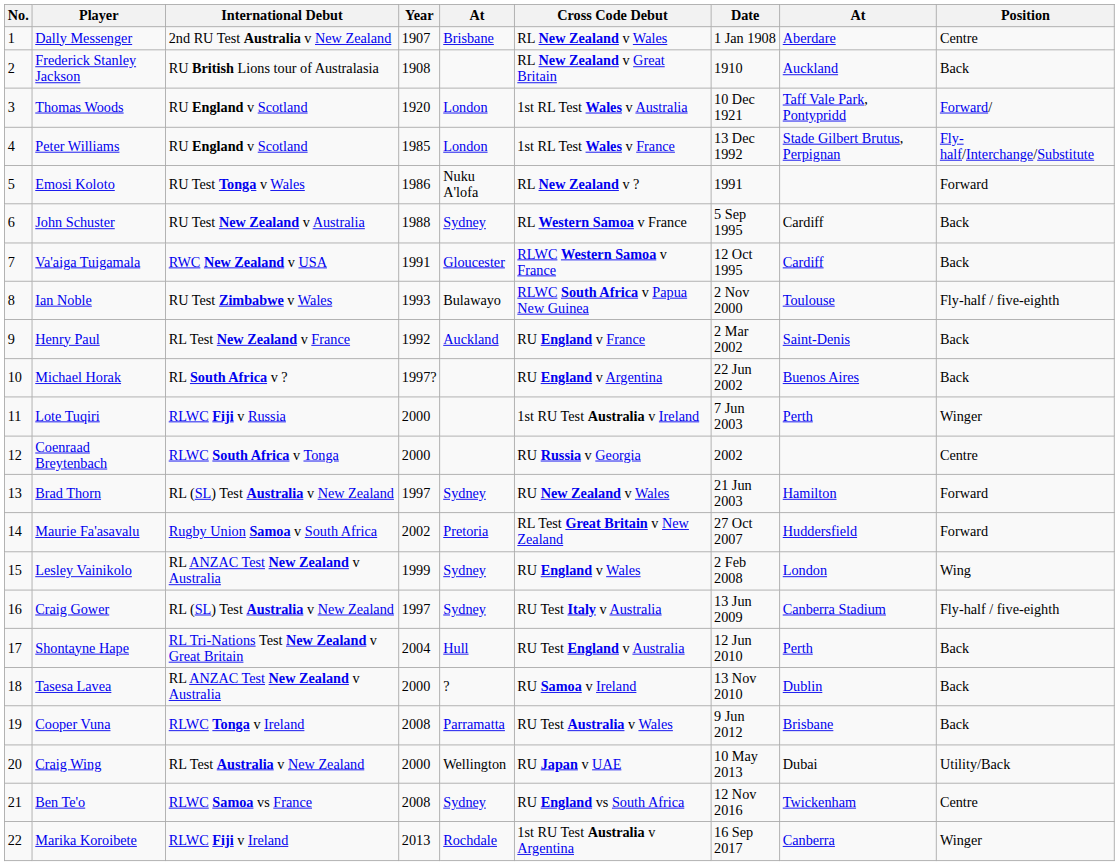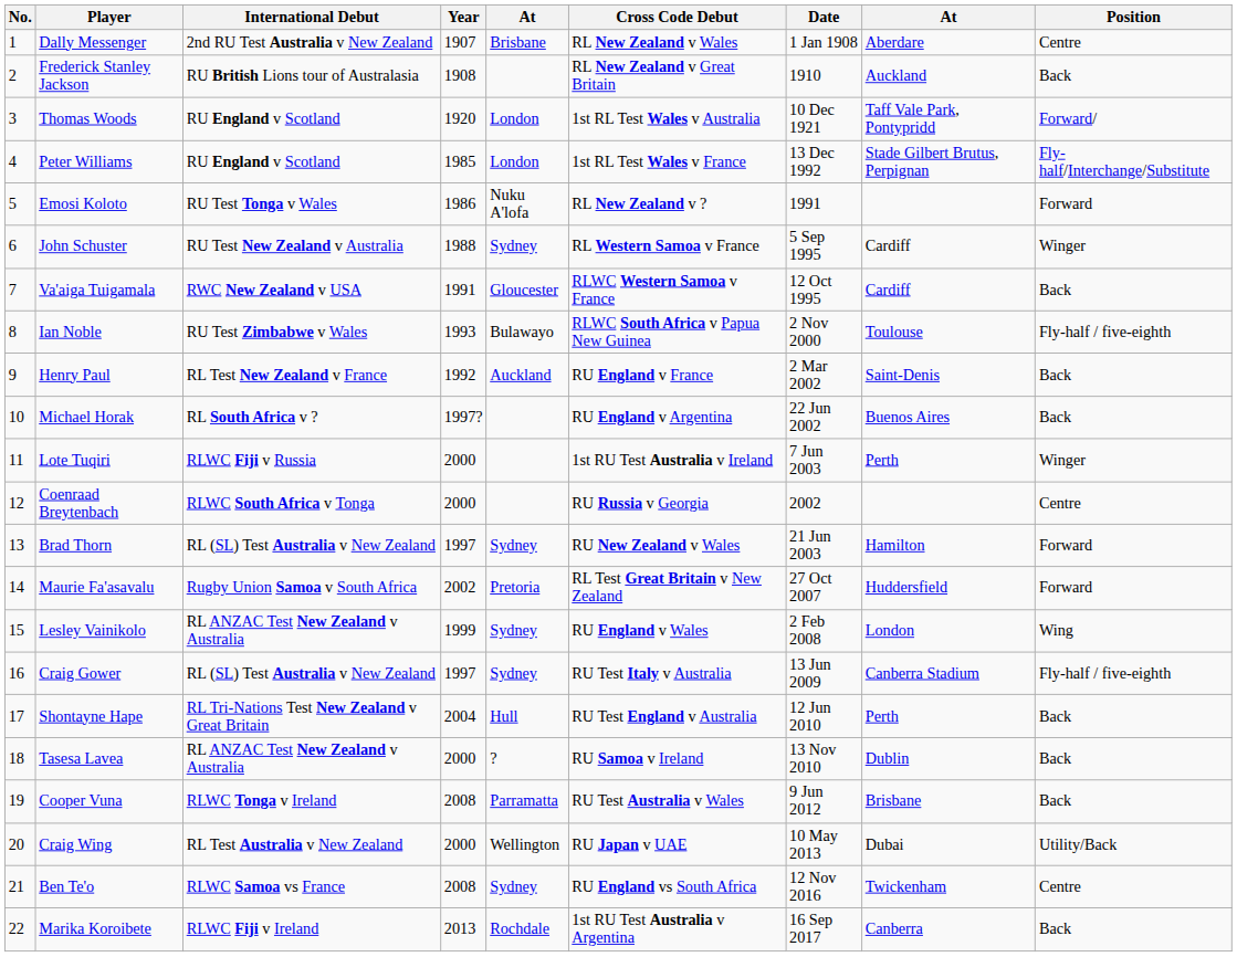John Schuster | Position: Back -> Winger
Marika Koroibete | Position: Winger -> Back
